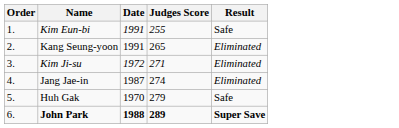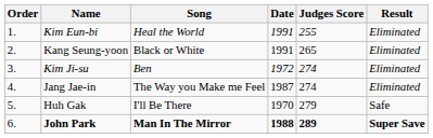+ column: Song | Heal the World | Black or White | Ben | The Way you Make me Feel | I'll Be There | Man In The Mirror
Kim Eun-bi | Result: Safe -> Eliminated
Kim Ji-su | Judges Score: 271 -> 274
